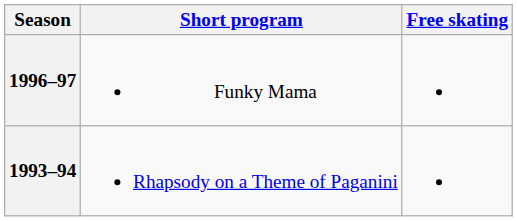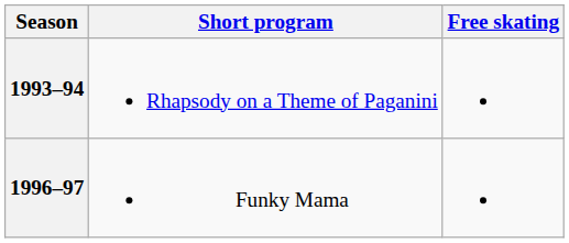rows swapped: 1996–97 <-> 1993–94
